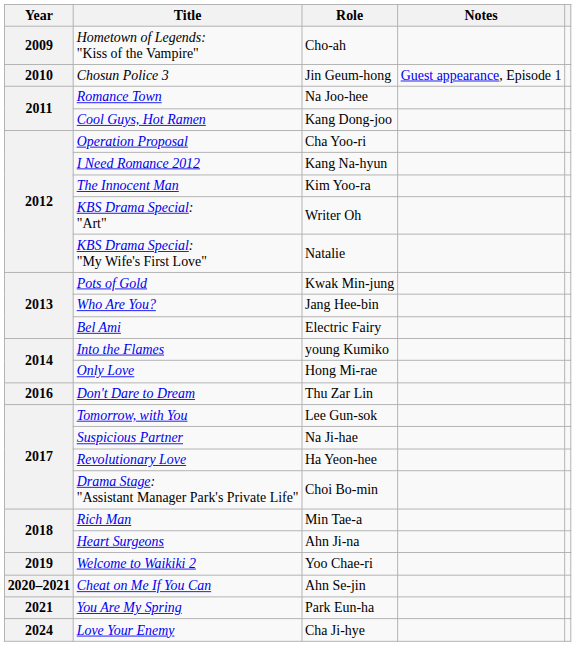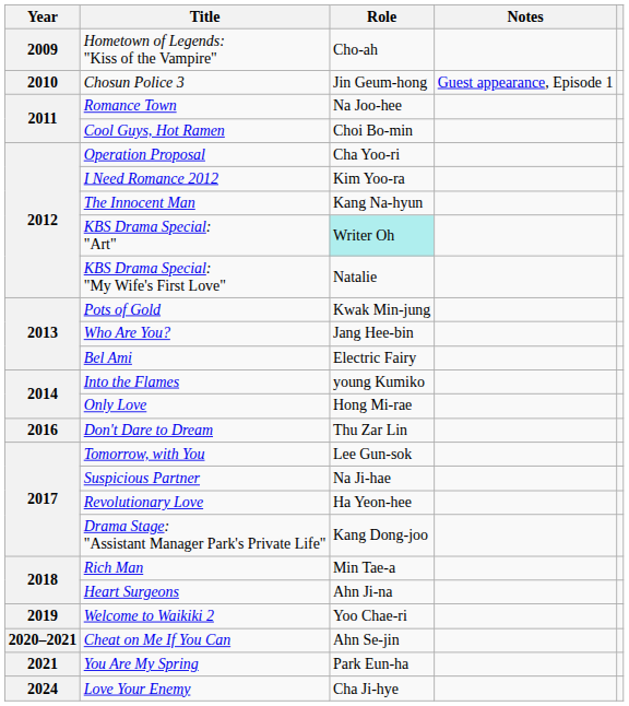Cool Guys, Hot Ramen | Role: Kang Dong-joo -> Choi Bo-min
I Need Romance 2012 | Role: Kang Na-hyun -> Kim Yoo-ra
The Innocent Man | Role: Kim Yoo-ra -> Kang Na-hyun
KBS Drama Special: "Art" | Role: no background -> paleturquoise background
Drama Stage: "Assistant Manager Park's Private Life" | Role: Choi Bo-min -> Kang Dong-joo
